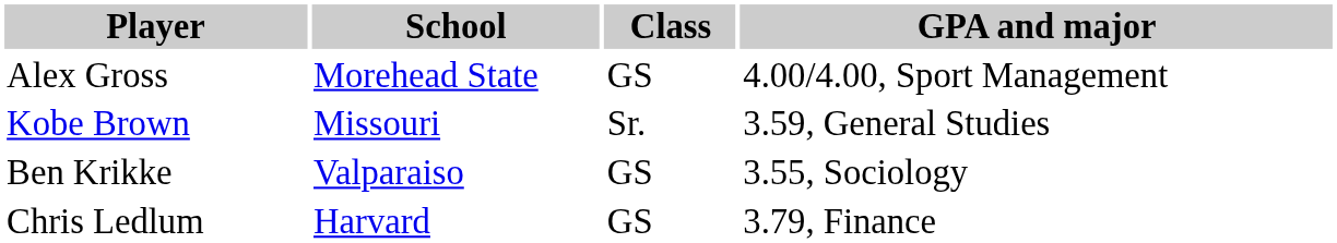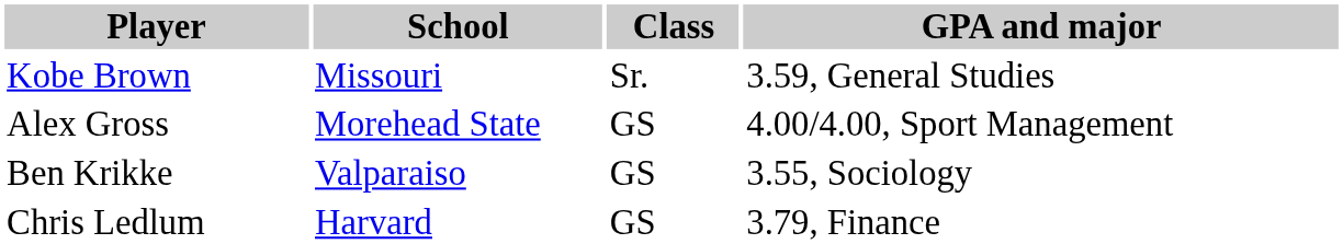rows swapped: Kobe Brown <-> Alex Gross
